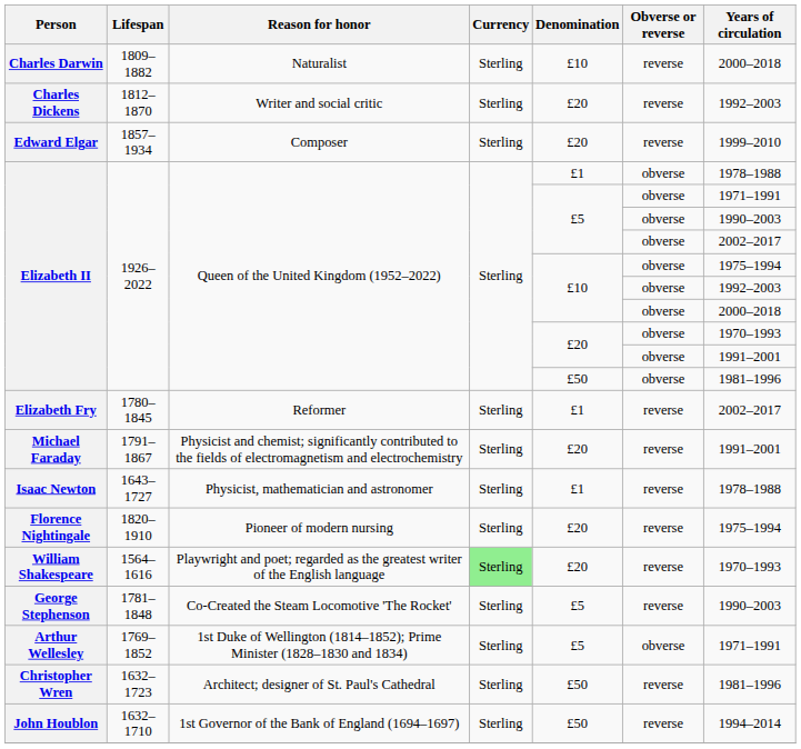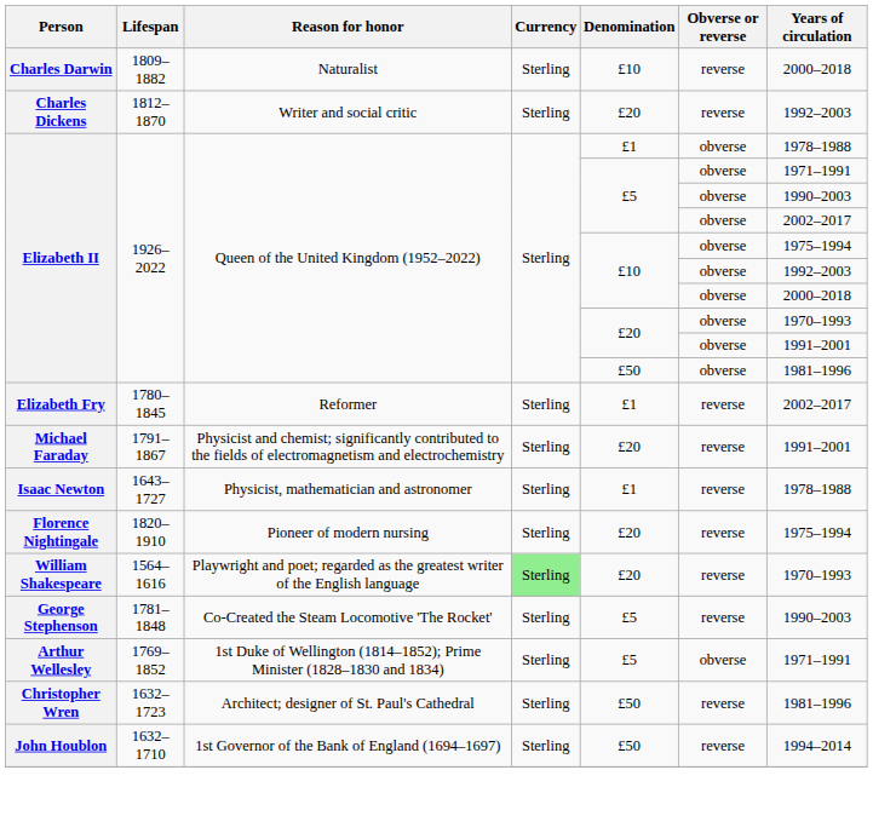- row: Edward Elgar | 1857–1934 | Composer | Sterling | £20 | reverse | 1999–2010
